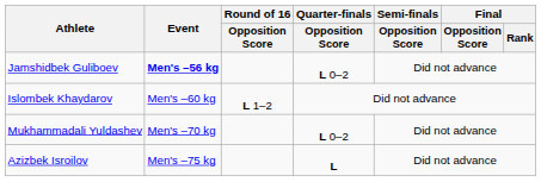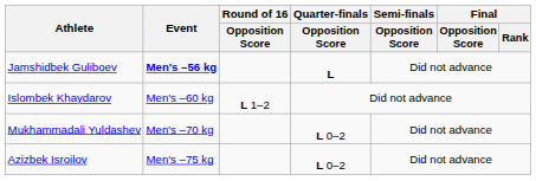Jamshidbek Guliboev | Quarter-finals / Opposition Score: L 0–2 -> L
Azizbek Isroilov | Quarter-finals / Opposition Score: L -> L 0–2
